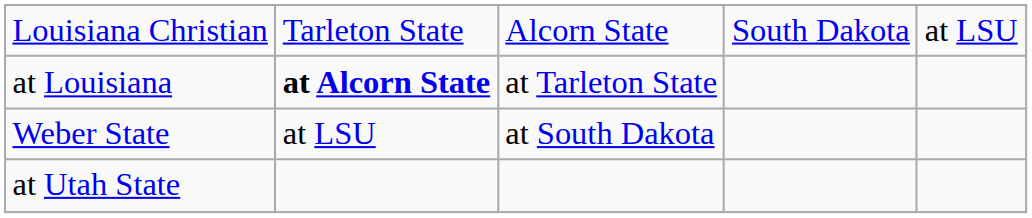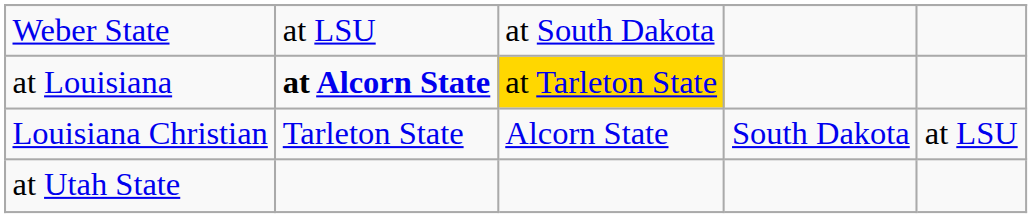rows swapped: Louisiana Christian <-> Weber State
at Louisiana | column 3: no background -> gold background
